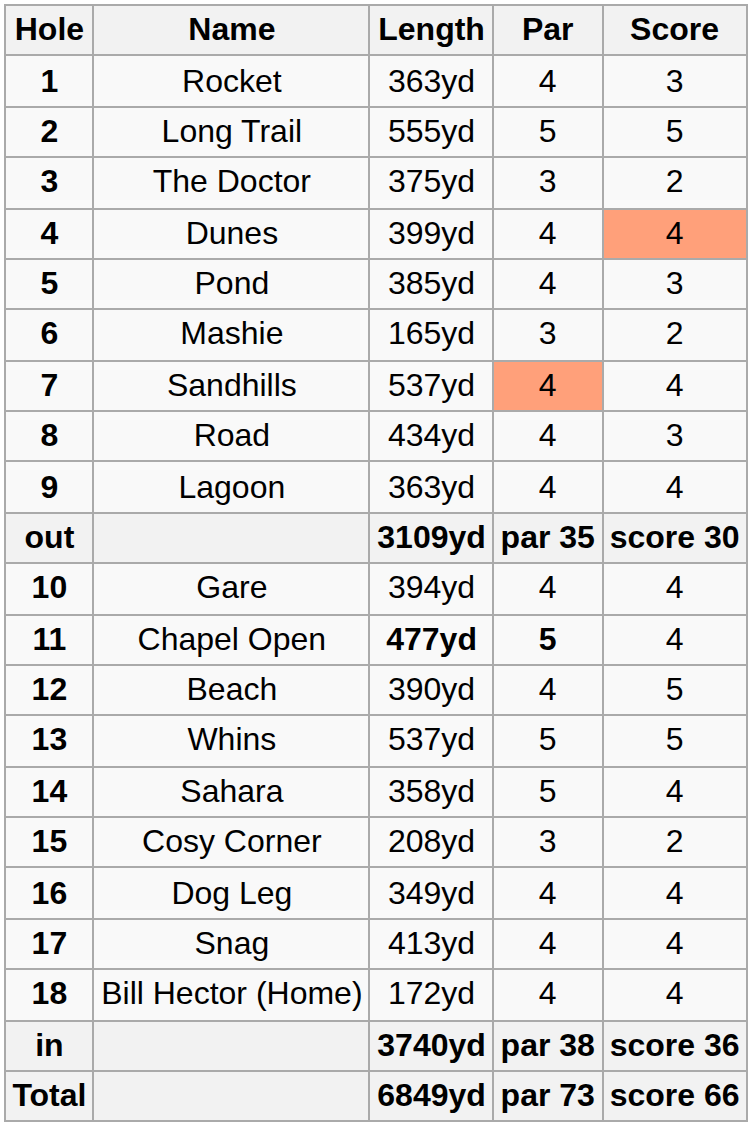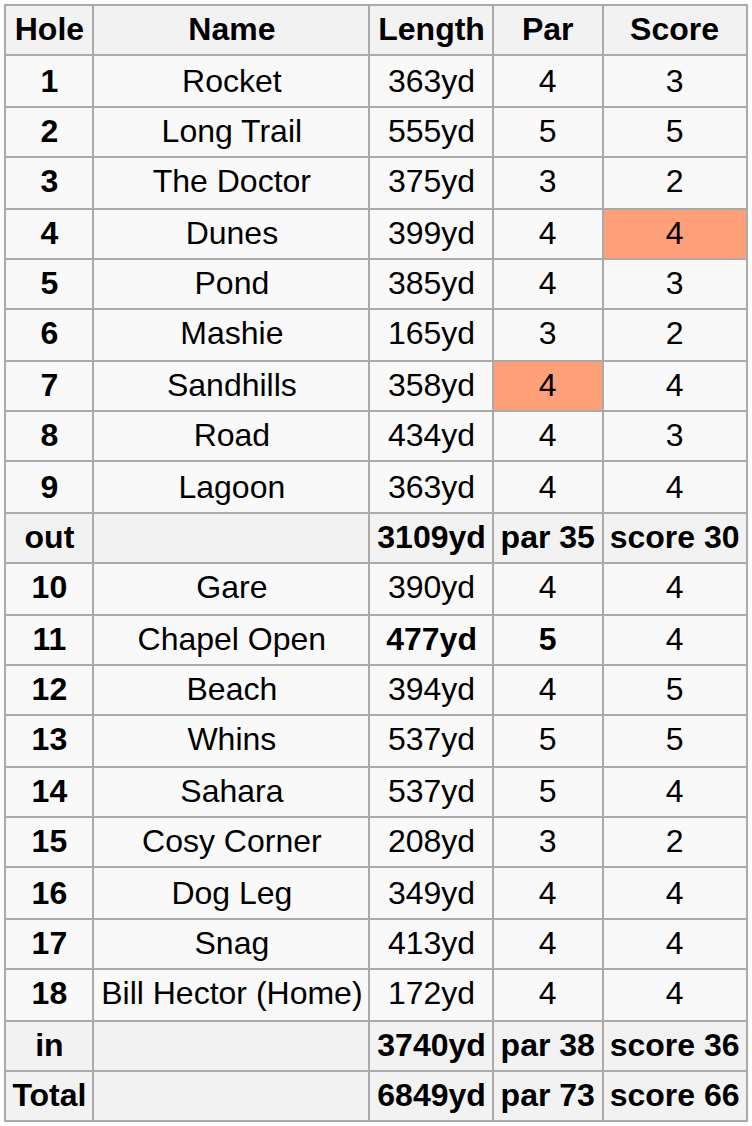Sandhills | Length: 537yd -> 358yd
Gare | Length: 394yd -> 390yd
Beach | Length: 390yd -> 394yd
Sahara | Length: 358yd -> 537yd
